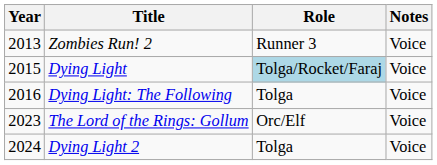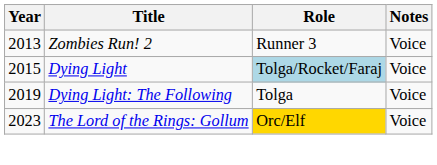Dying Light: The Following | Year: 2016 -> 2019
The Lord of the Rings: Gollum | Role: no background -> gold background
- row: 2024 | Dying Light 2 | Tolga | Voice
